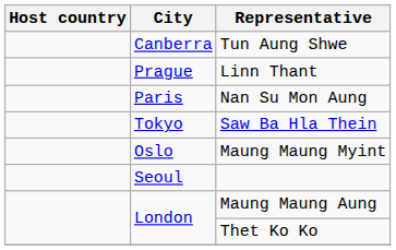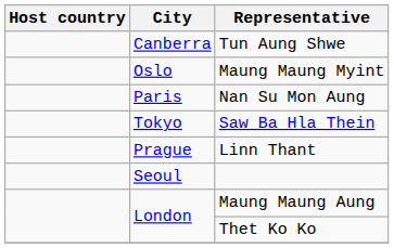rows swapped: Linn Thant <-> Maung Maung Myint
